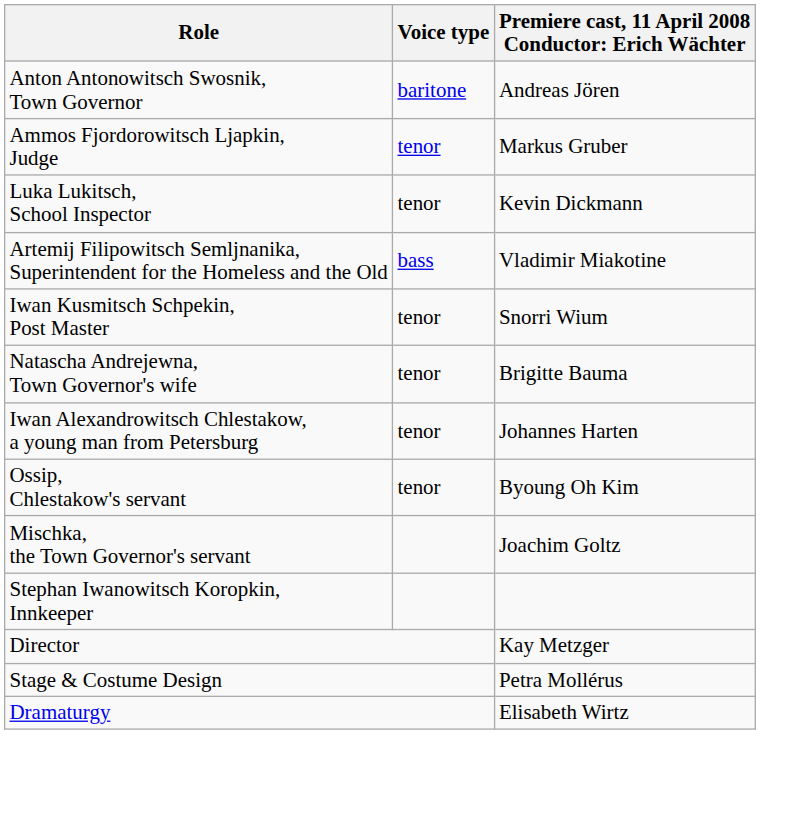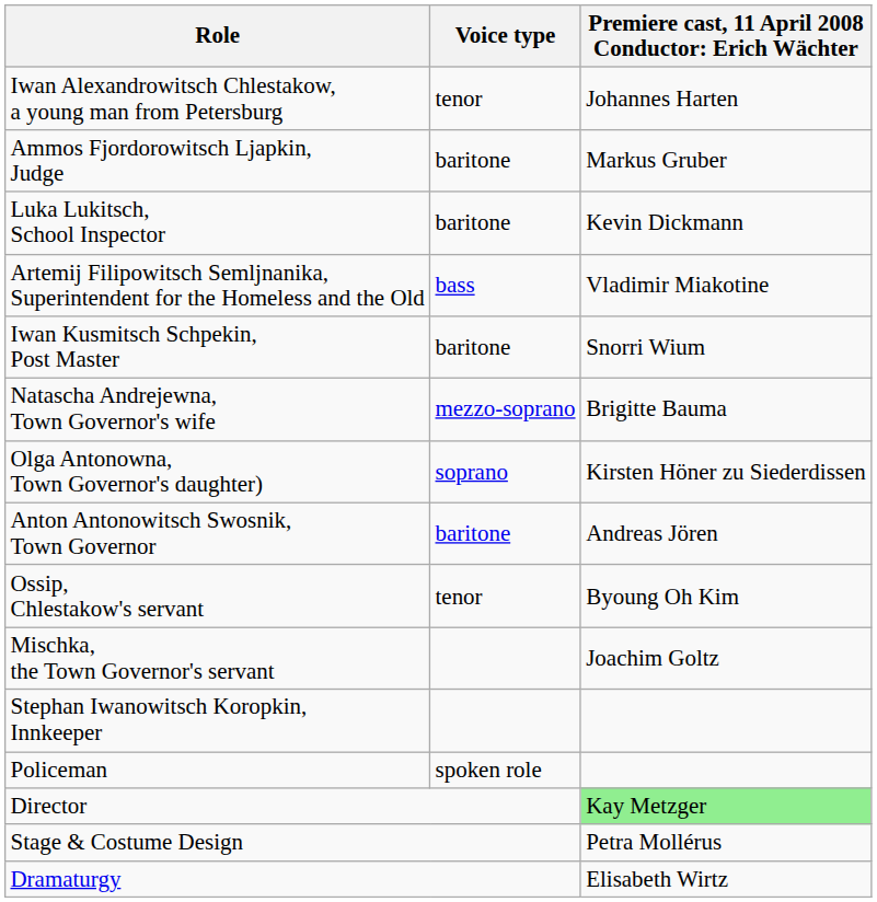rows swapped: Anton Antonowitsch Swosnik, Town Governor <-> Iwan Alexandrowitsch Chlestakow, a young man from Petersburg
Ammos Fjordorowitsch Ljapkin, Judge | Voice type: tenor -> baritone
Luka Lukitsch, School Inspector | Voice type: tenor -> baritone
Iwan Kusmitsch Schpekin, Post Master | Voice type: tenor -> baritone
Natascha Andrejewna, Town Governor's wife | Voice type: tenor -> mezzo-soprano
+ row: Olga Antonowna, Town Governor's daughter) | soprano | Kirsten Höner zu Siederdissen
+ row: Policeman | spoken role
Director | column 3: no background -> lightgreen background
